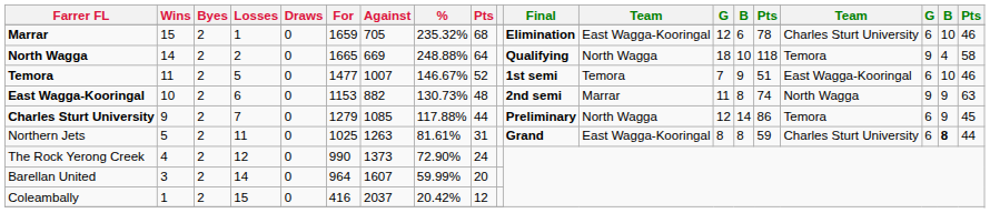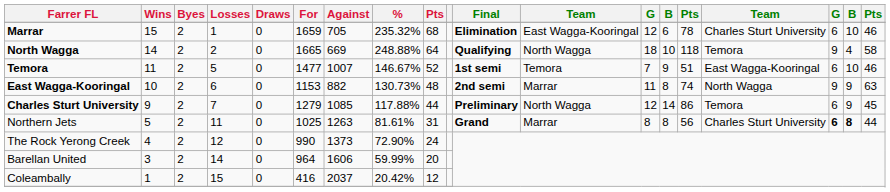Northern Jets | column 12: East Wagga-Kooringal -> Marrar
Northern Jets | column 15: 59 -> 56
Northern Jets | column 17: normal -> bold
Barellan United | Against: 1607 -> 1606
